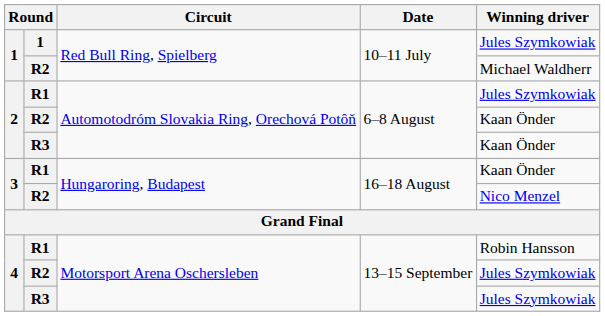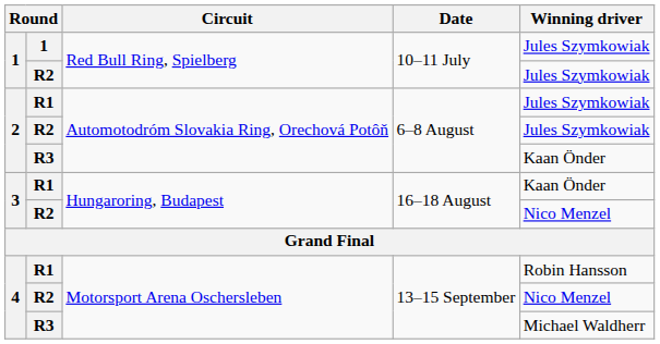1 / R2 | Winning driver: Michael Waldherr -> Jules Szymkowiak
2 / R2 | Winning driver: Kaan Önder -> Jules Szymkowiak
4 / R2 | Winning driver: Jules Szymkowiak -> Nico Menzel
4 / R3 | Winning driver: Jules Szymkowiak -> Michael Waldherr
